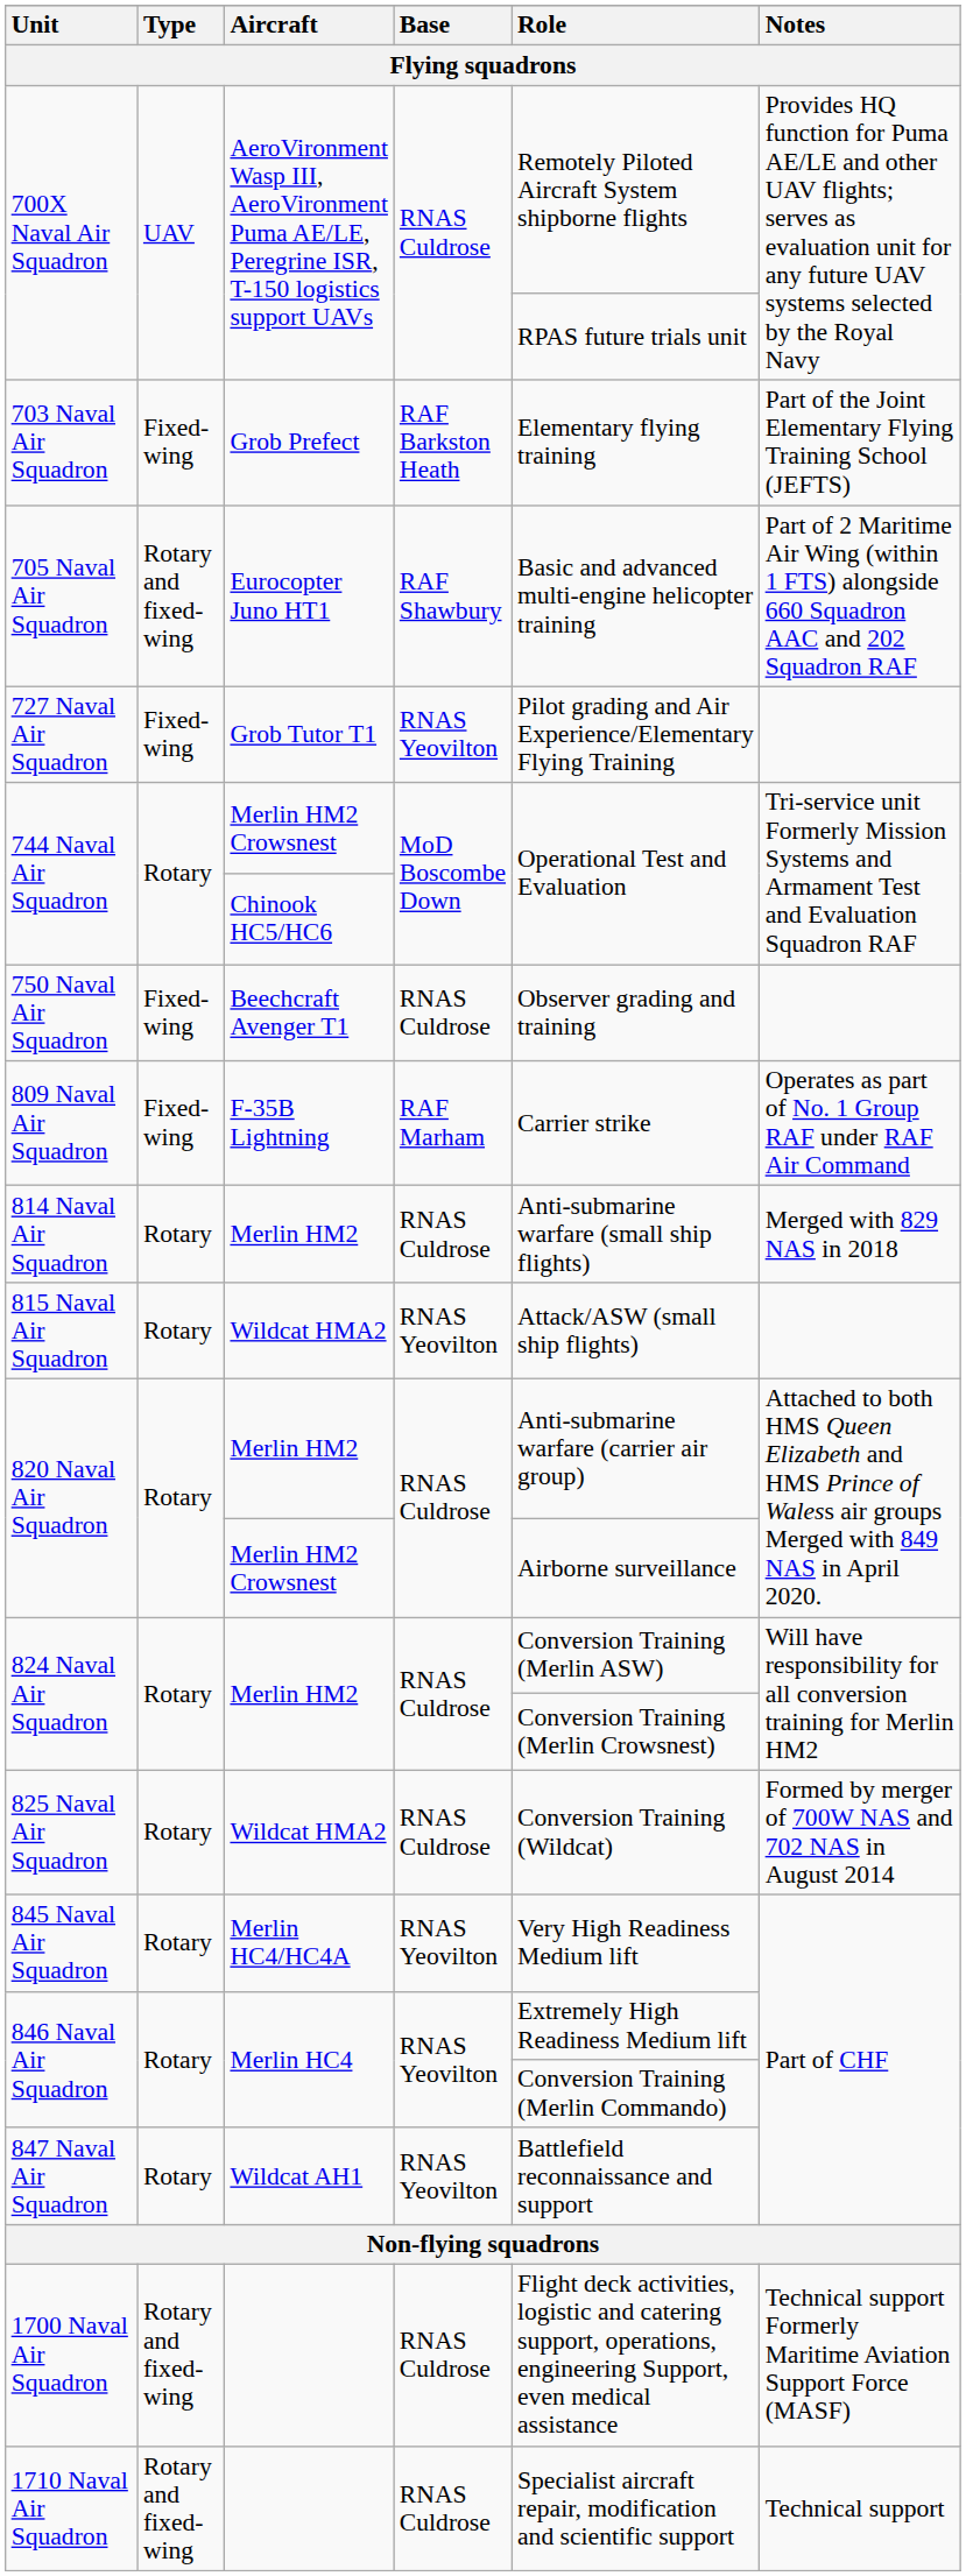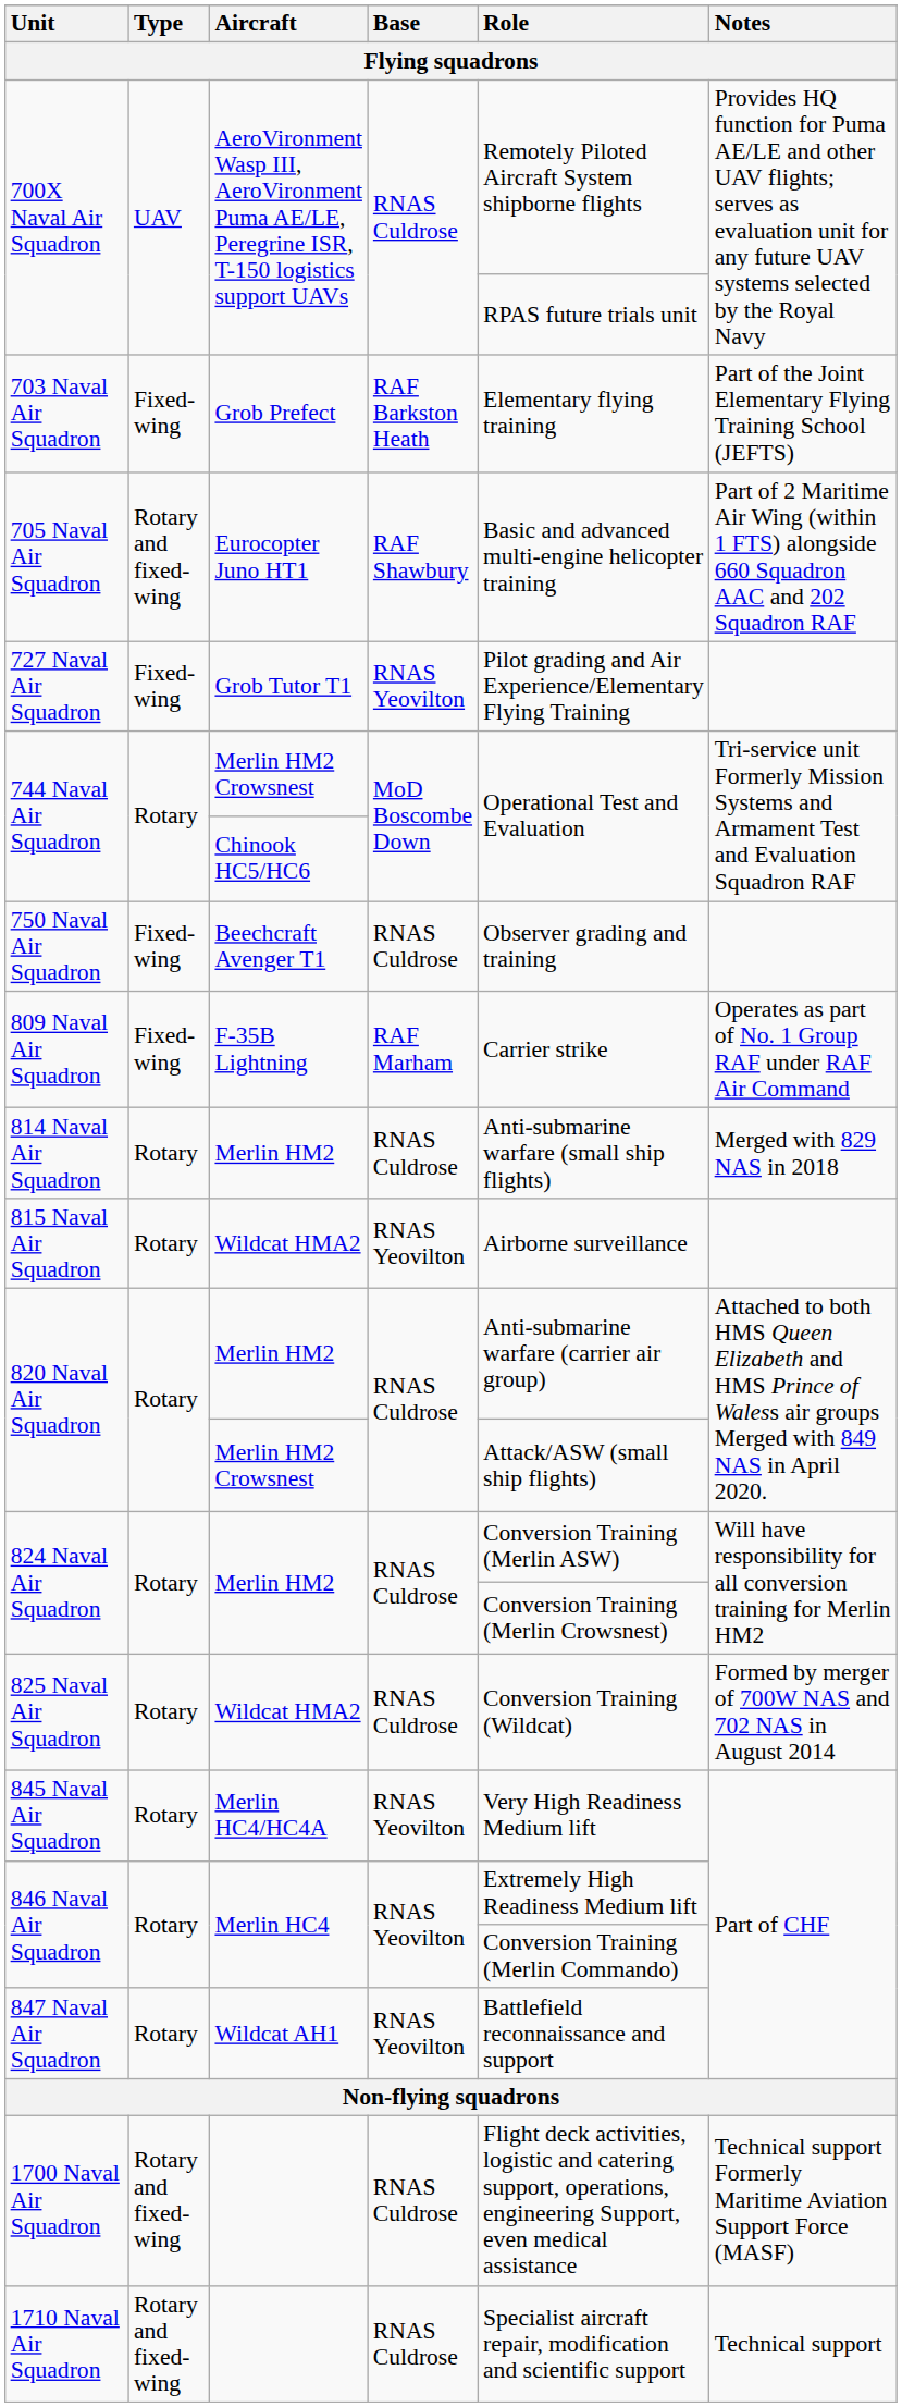815 Naval Air Squadron | Role: Attack/ASW (small ship flights) -> Airborne surveillance
820 Naval Air Squadron / Merlin HM2 Crowsnest | Role: Airborne surveillance -> Attack/ASW (small ship flights)
